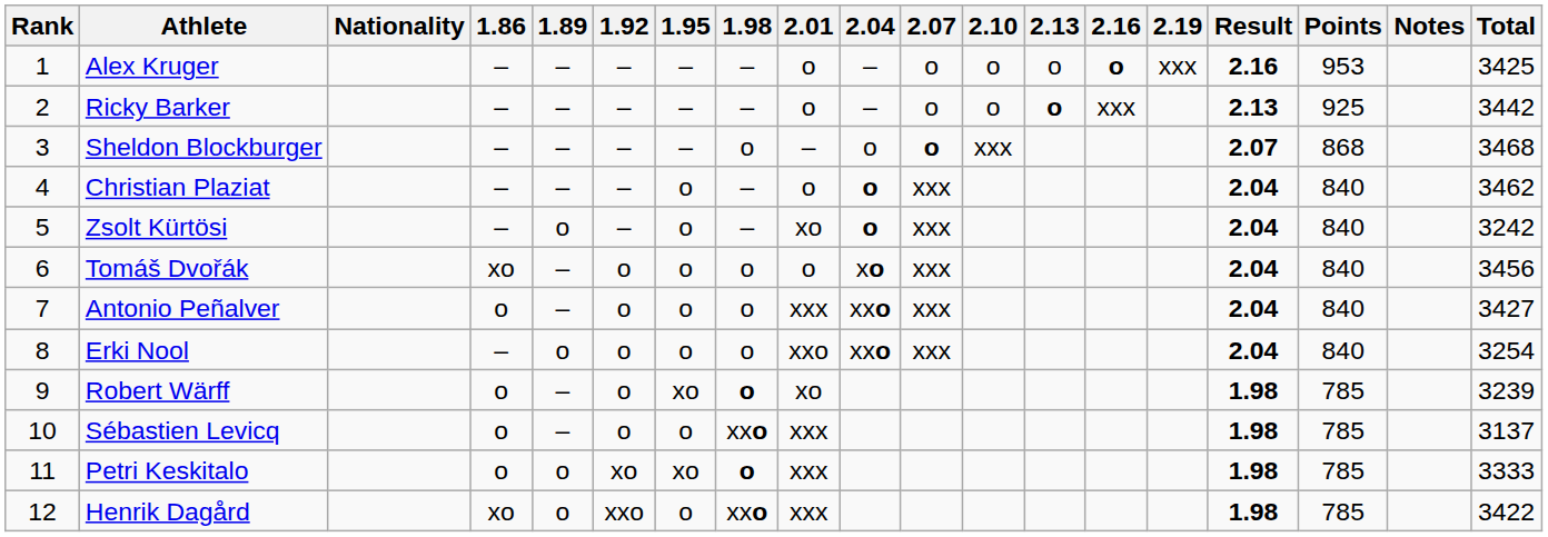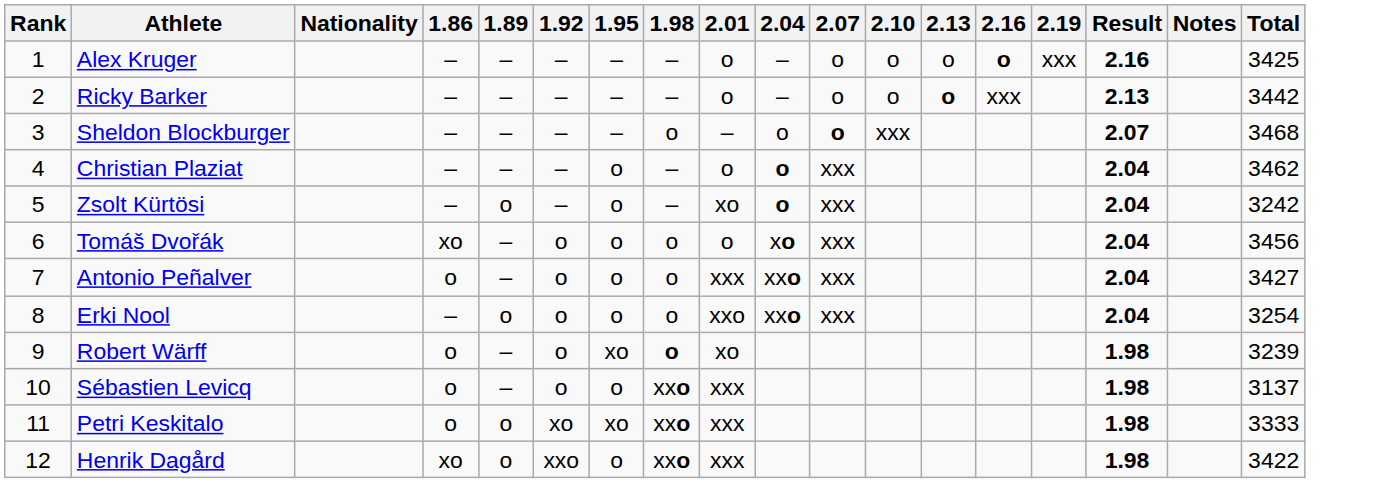- column: Points | 953 | 925 | 868 | 840 | 840 | 840 | 840 | 840 | 785 | 785 | 785 | 785
Petri Keskitalo | 1.98: o -> xxo
